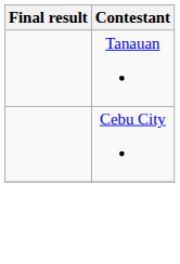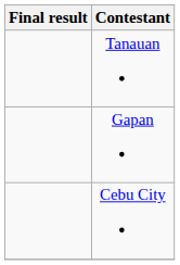+ row: Gapan
